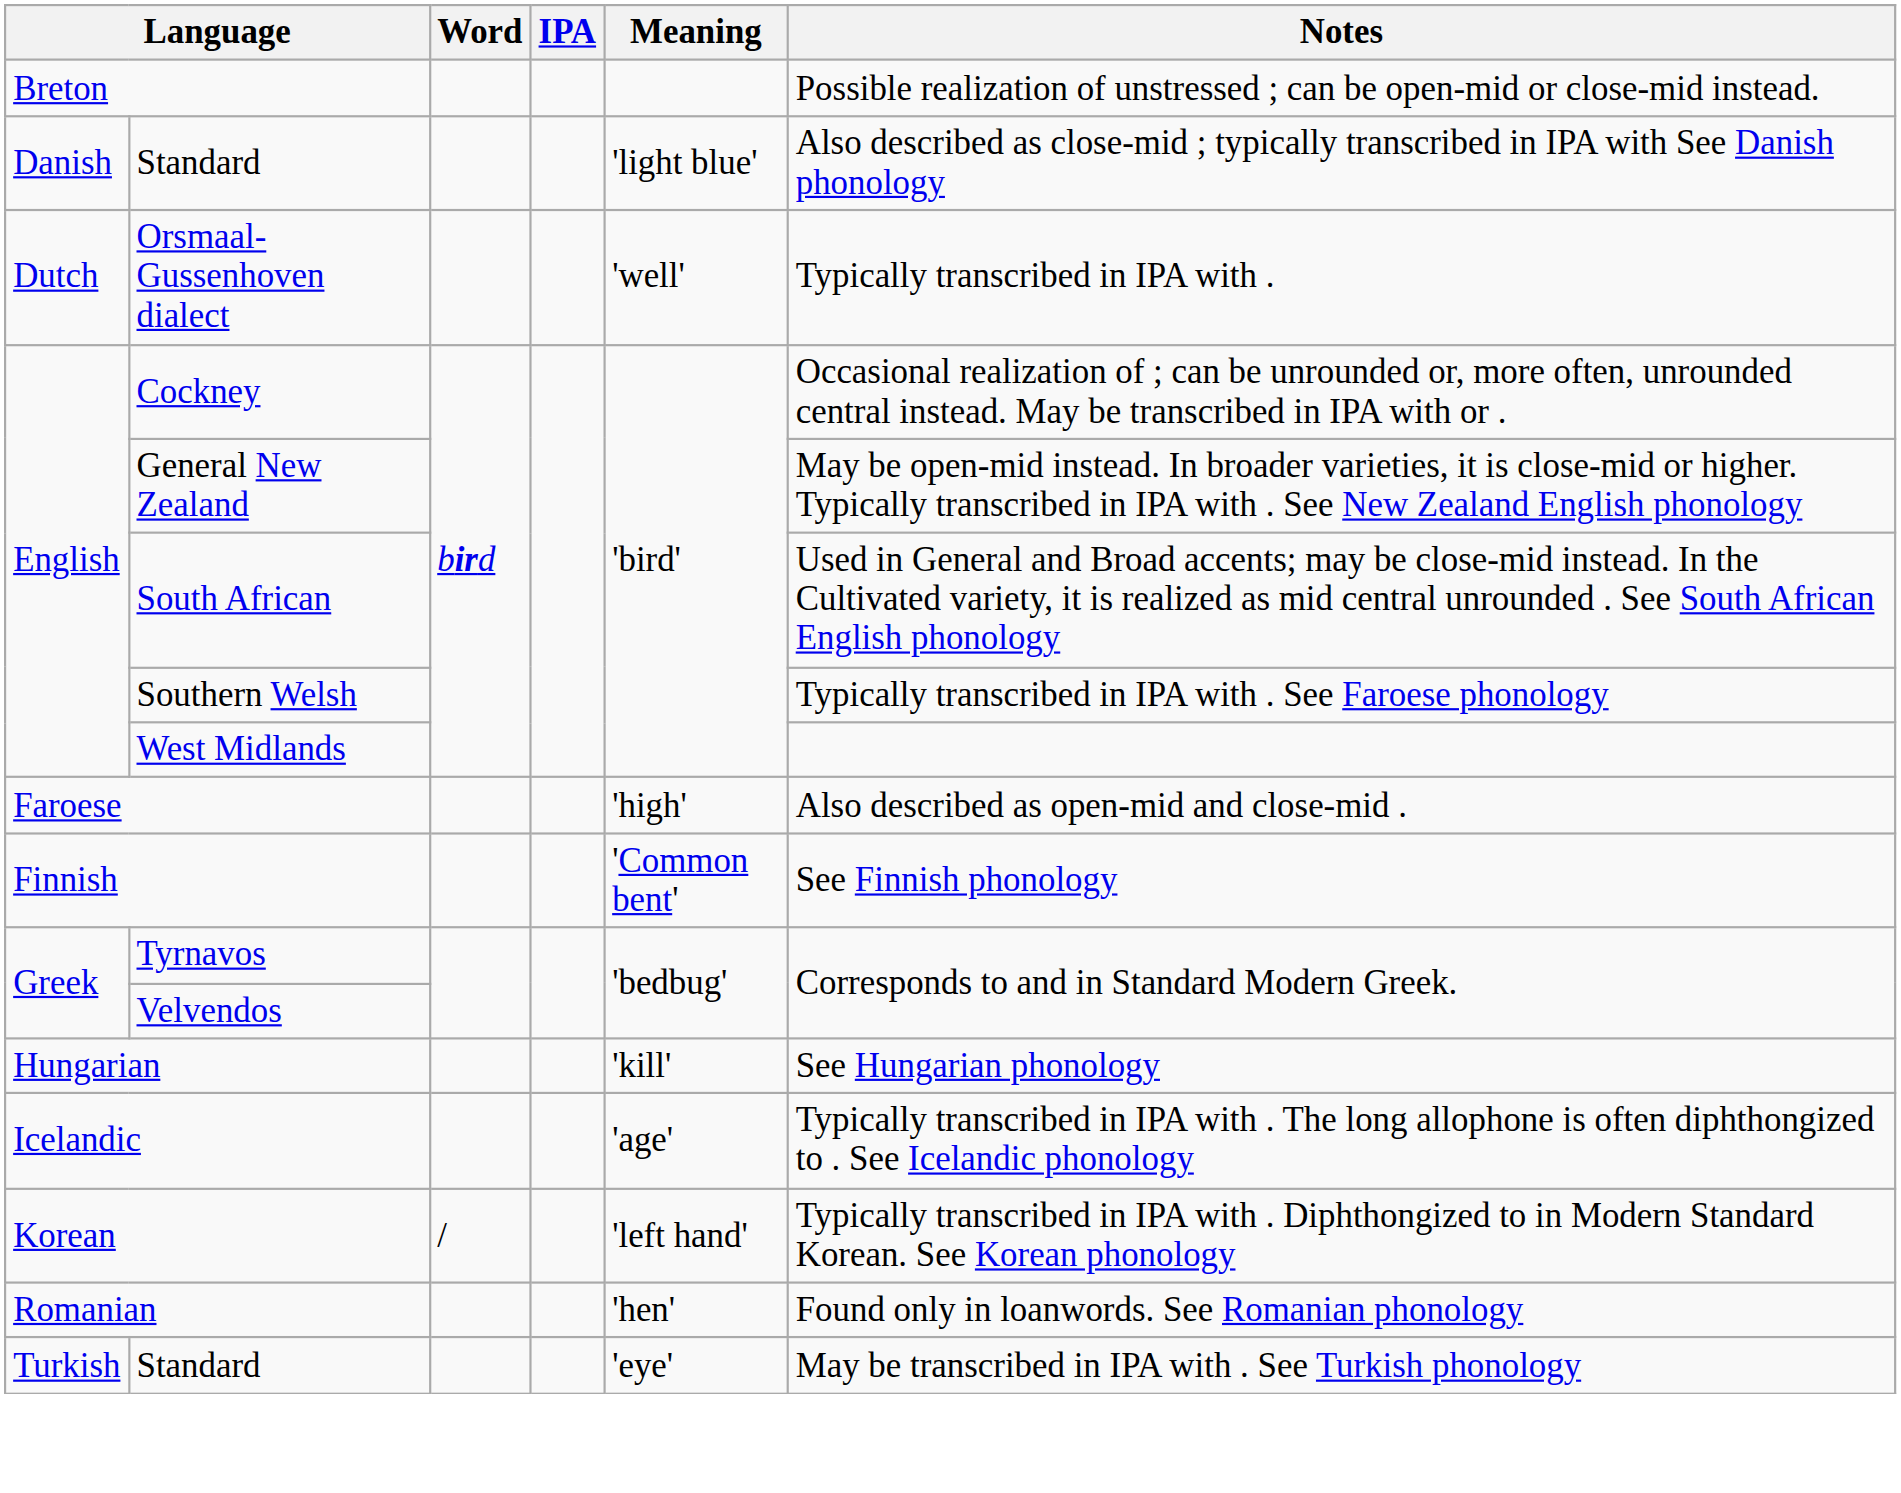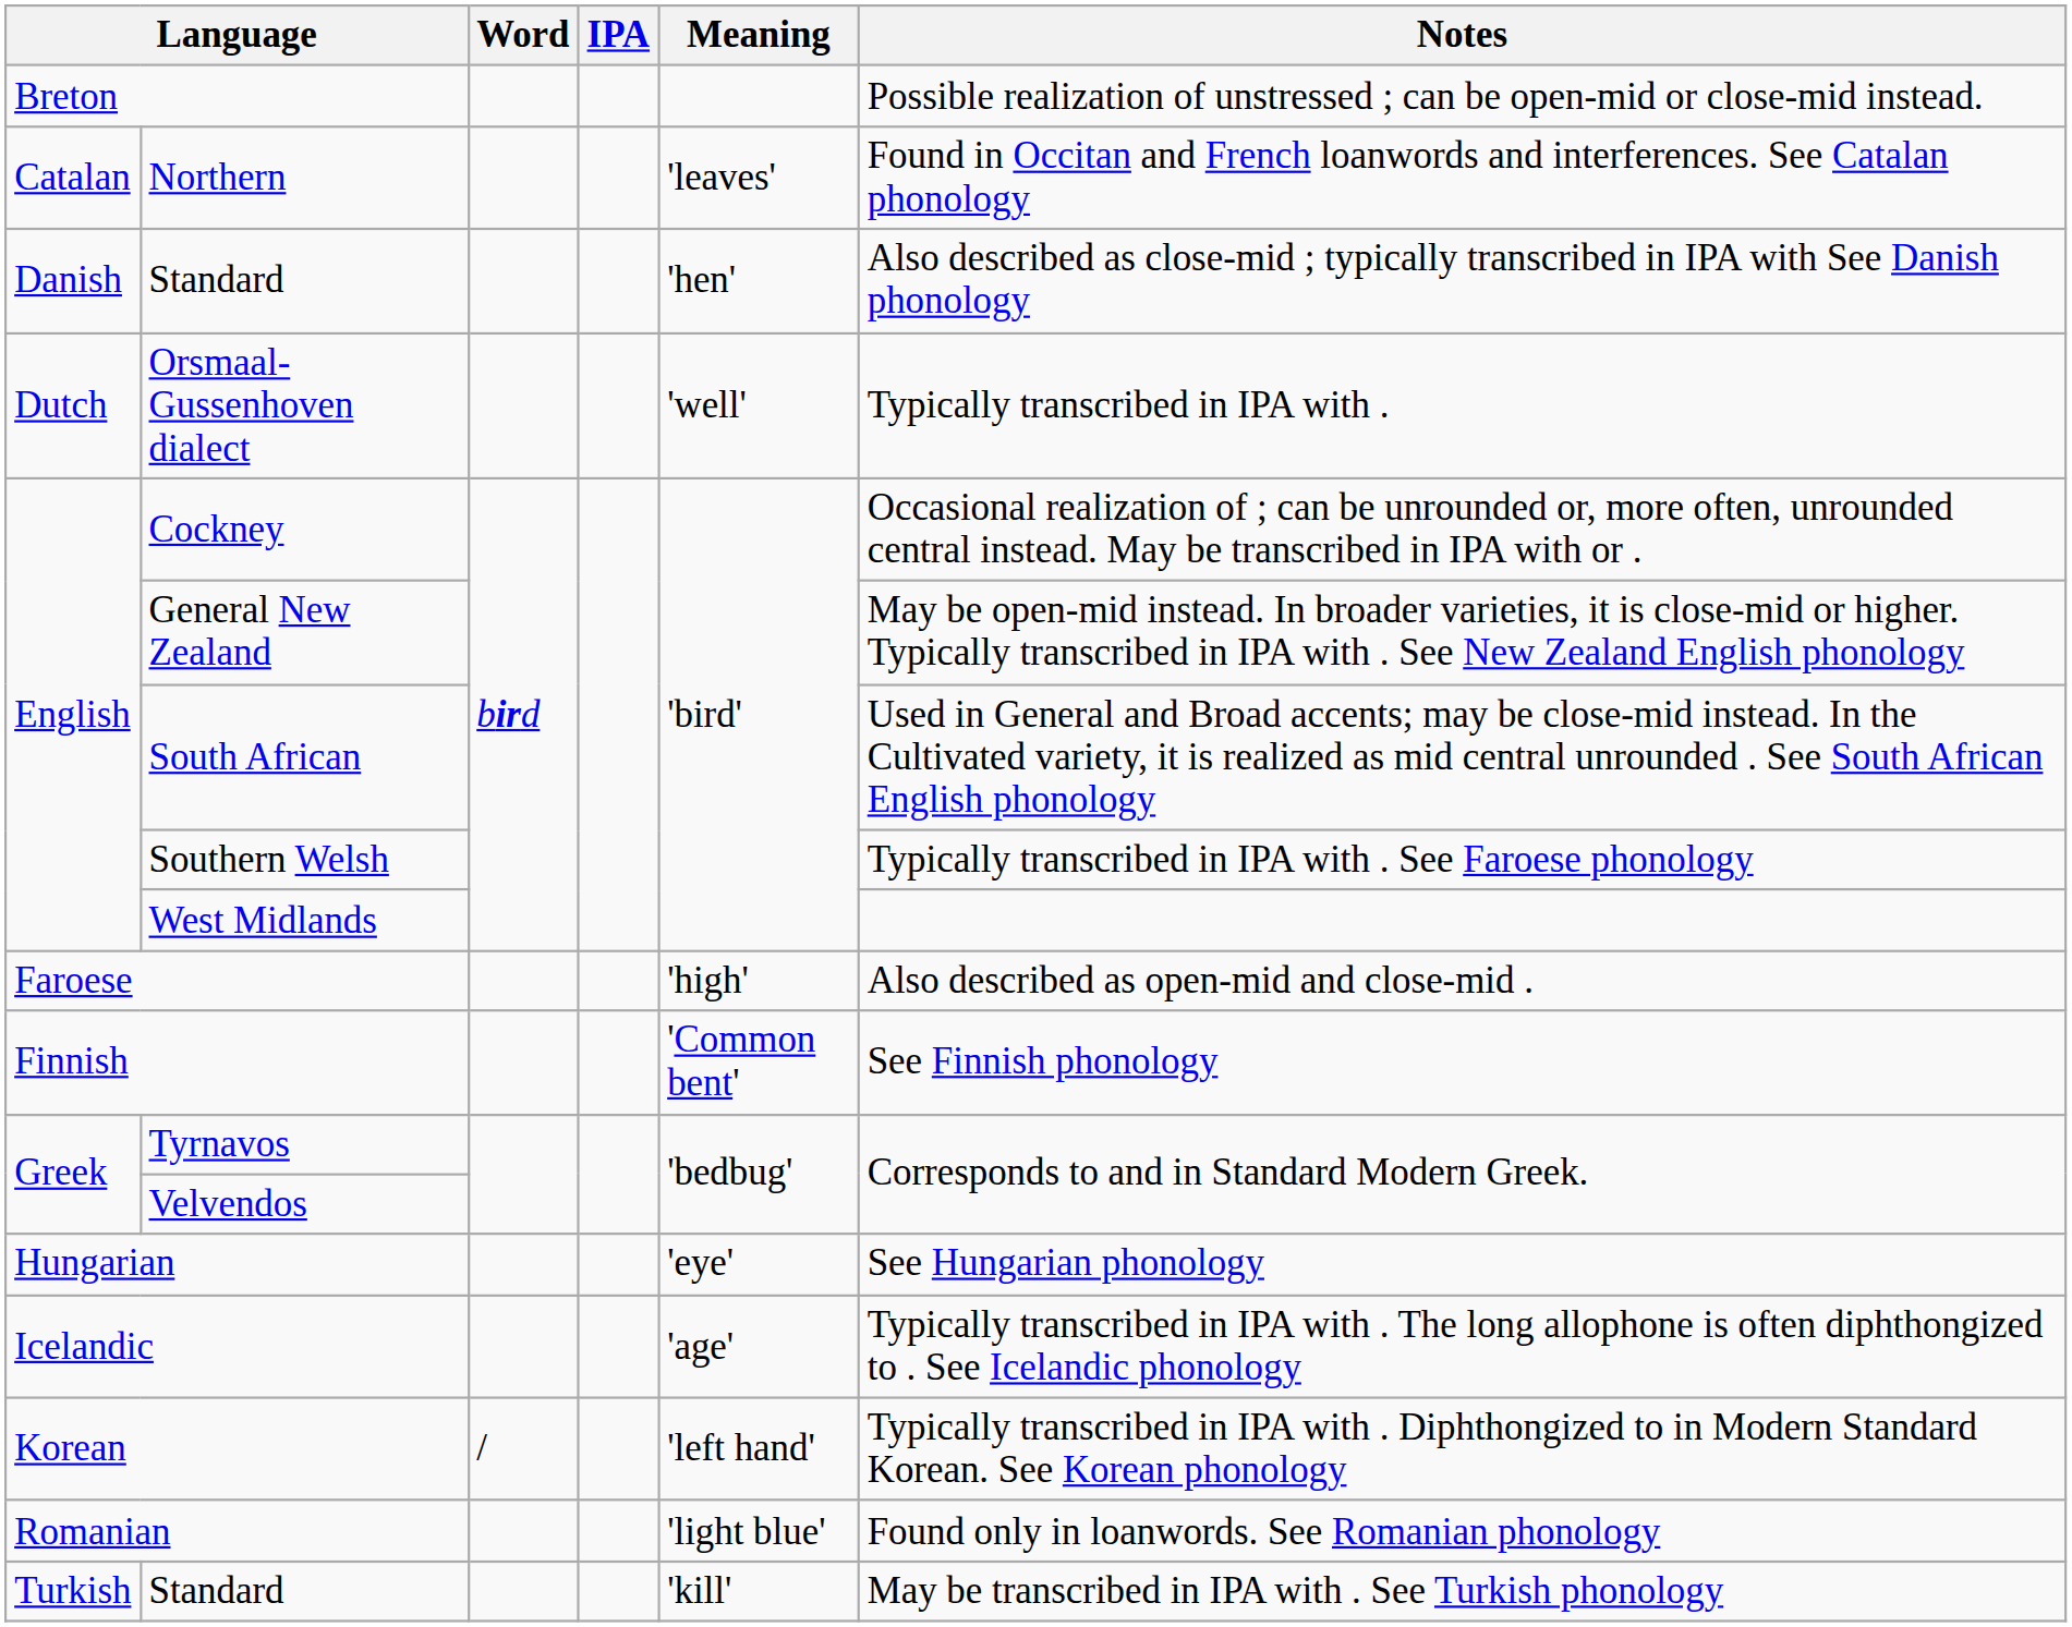+ row: Catalan | Northern | 'leaves' | Found in Occitan and French loanwords and interferences. See Catalan phonology
Danish / Standard | Meaning: 'light blue' -> 'hen'
Hungarian | Meaning: 'kill' -> 'eye'
Romanian | Meaning: 'hen' -> 'light blue'
Turkish / Standard | Meaning: 'eye' -> 'kill'
